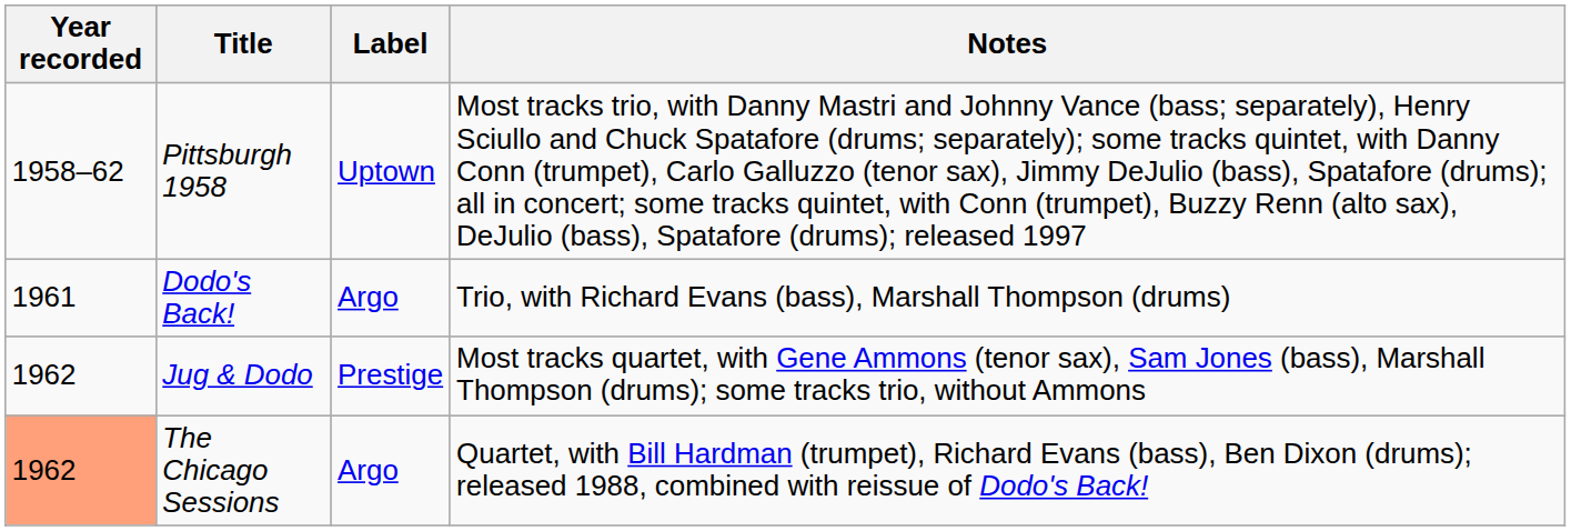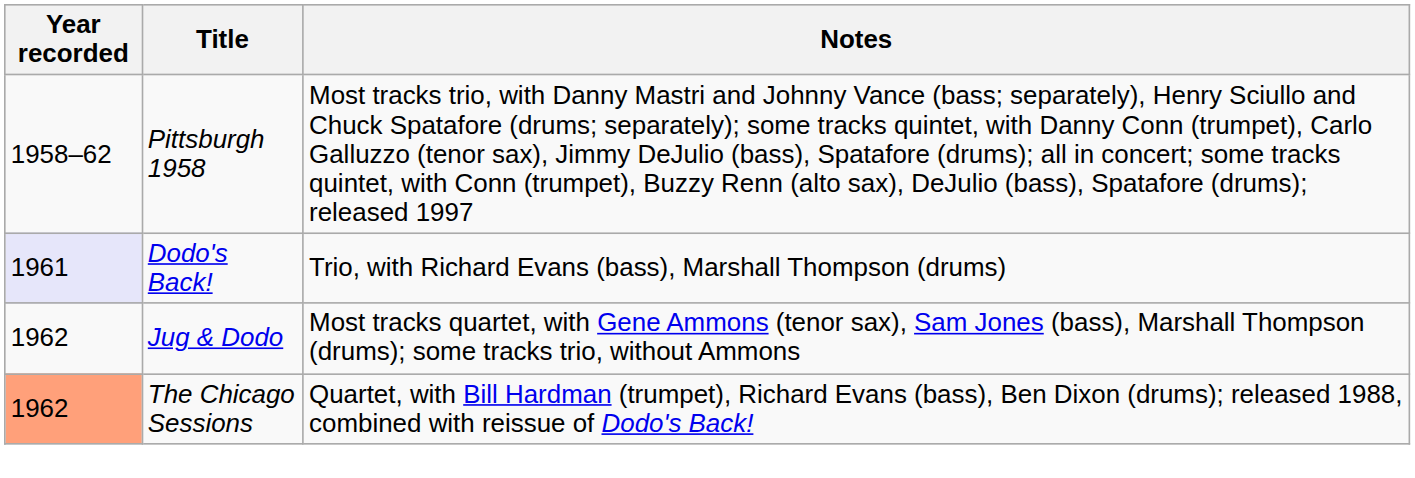- column: Label | Uptown | Argo | Prestige | Argo
Dodo's Back! | Year recorded: no background -> lavender background
